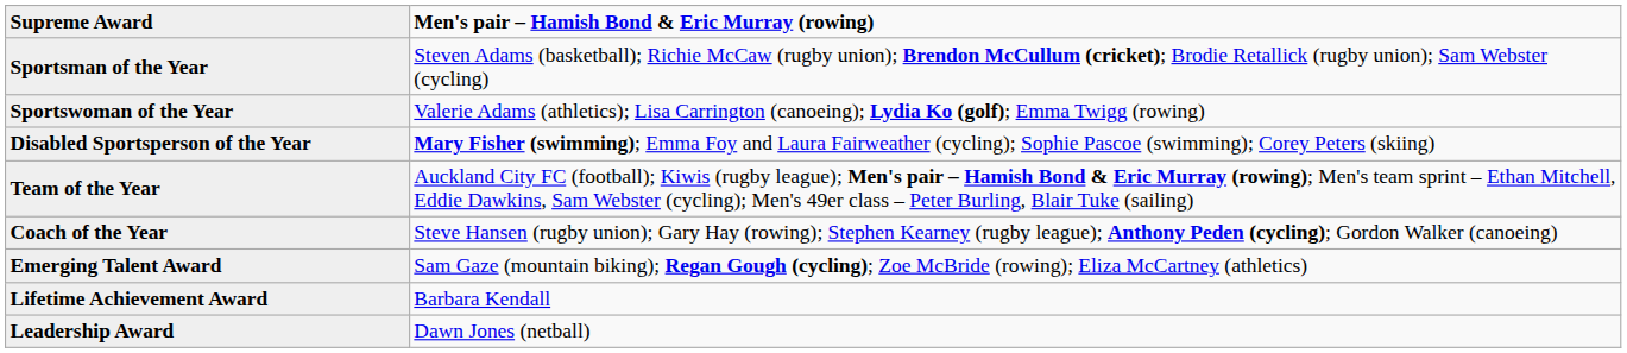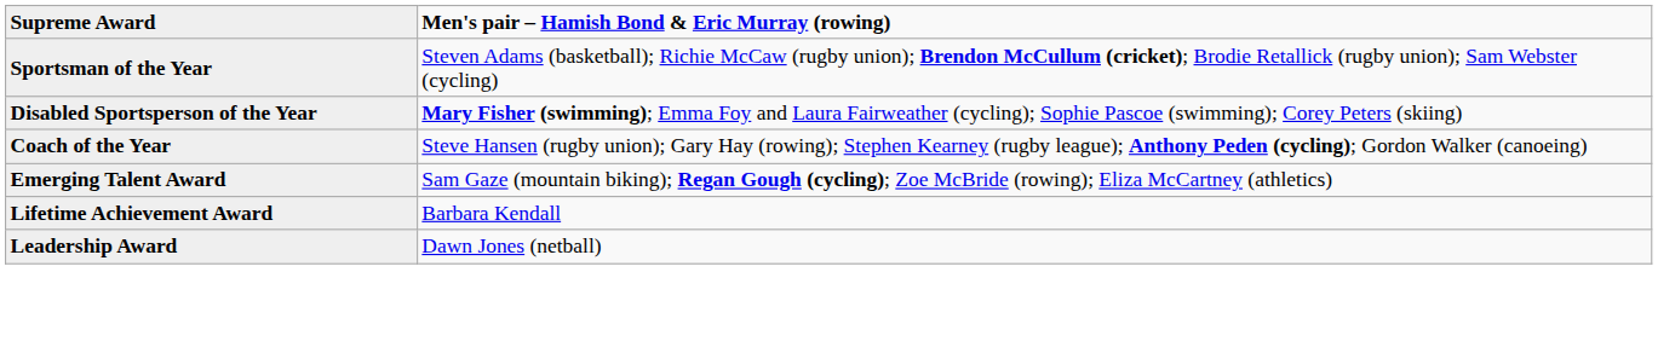- row: Sportswoman of the Year | Valerie Adams (athletics); Lisa Carrington (canoeing); Lydia Ko (golf); Emma Twigg (rowing)
- row: Team of the Year | Auckland City FC (football); Kiwis (rugby league); Men's pair – Hamish Bond & Eric Murray (rowing); Men's team sprint – Ethan Mitchell, Eddie Dawkins, Sam Webster (cycling); Men's 49er class – Peter Burling, Blair Tuke (sailing)
